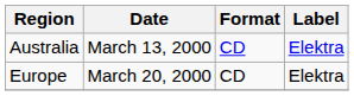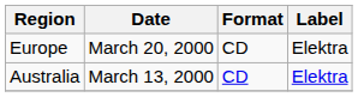rows swapped: Australia <-> Europe
